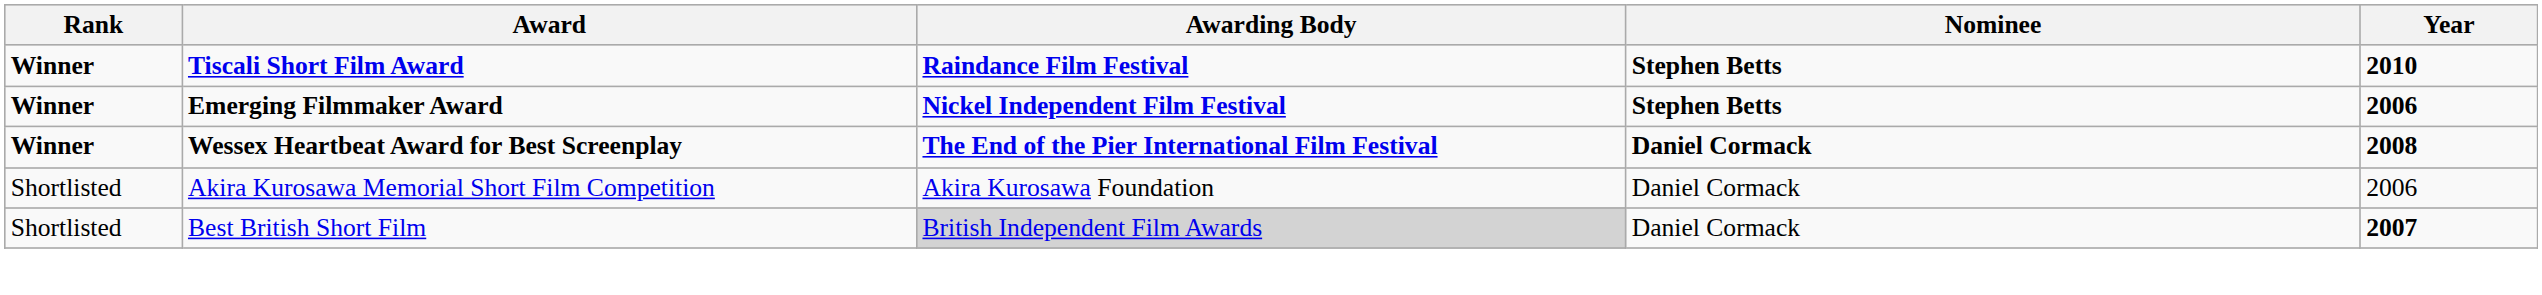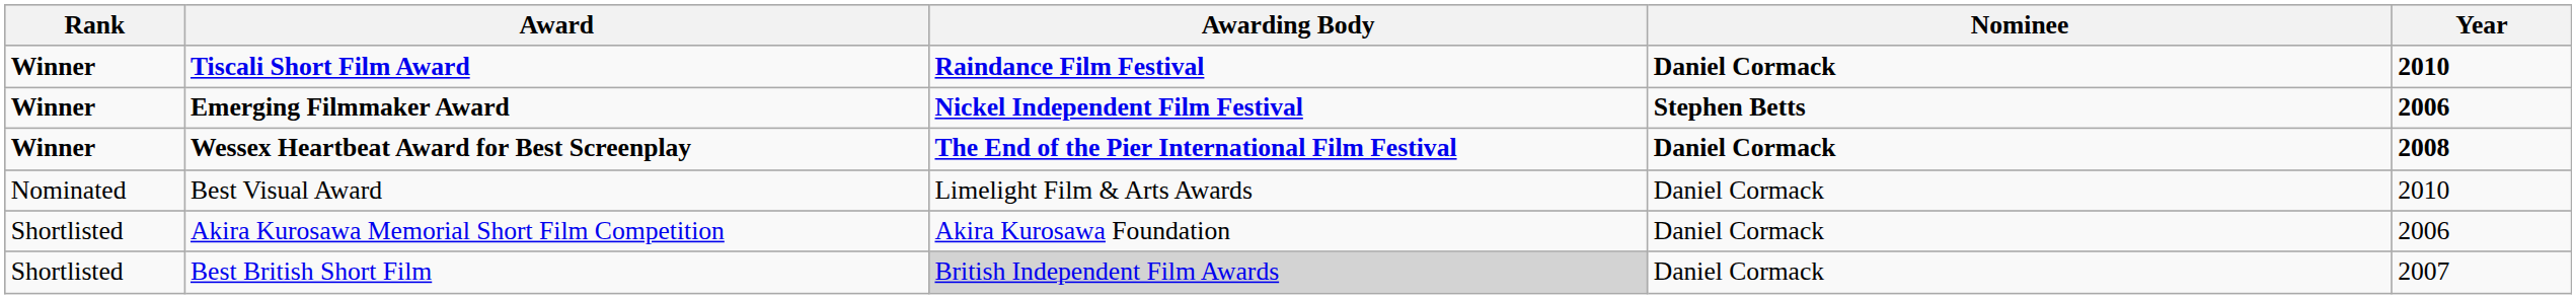Tiscali Short Film Award | Nominee: Stephen Betts -> Daniel Cormack
+ row: Nominated | Best Visual Award | Limelight Film & Arts Awards | Daniel Cormack | 2010
Best British Short Film | Year: bold -> normal
